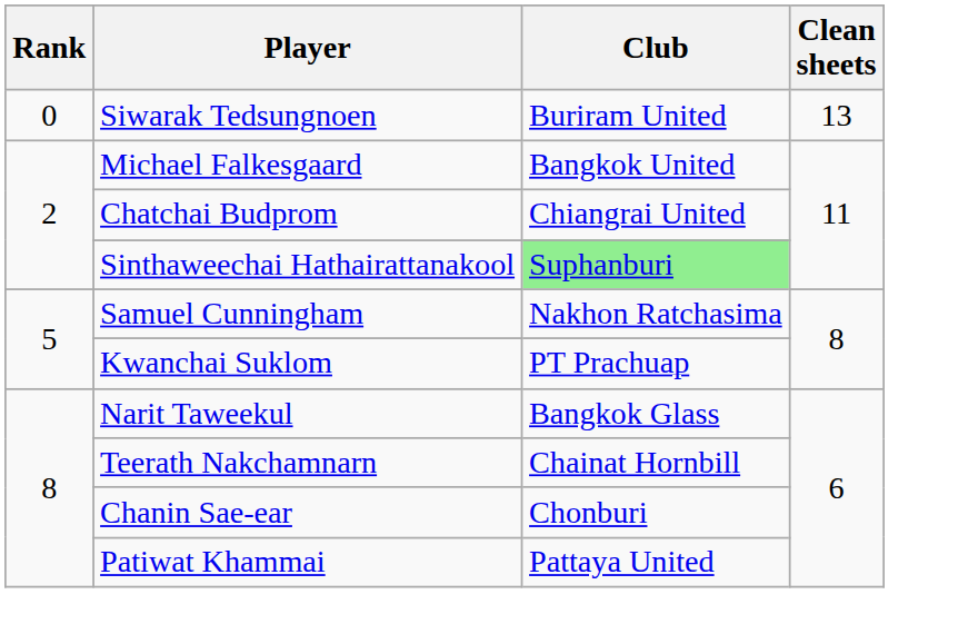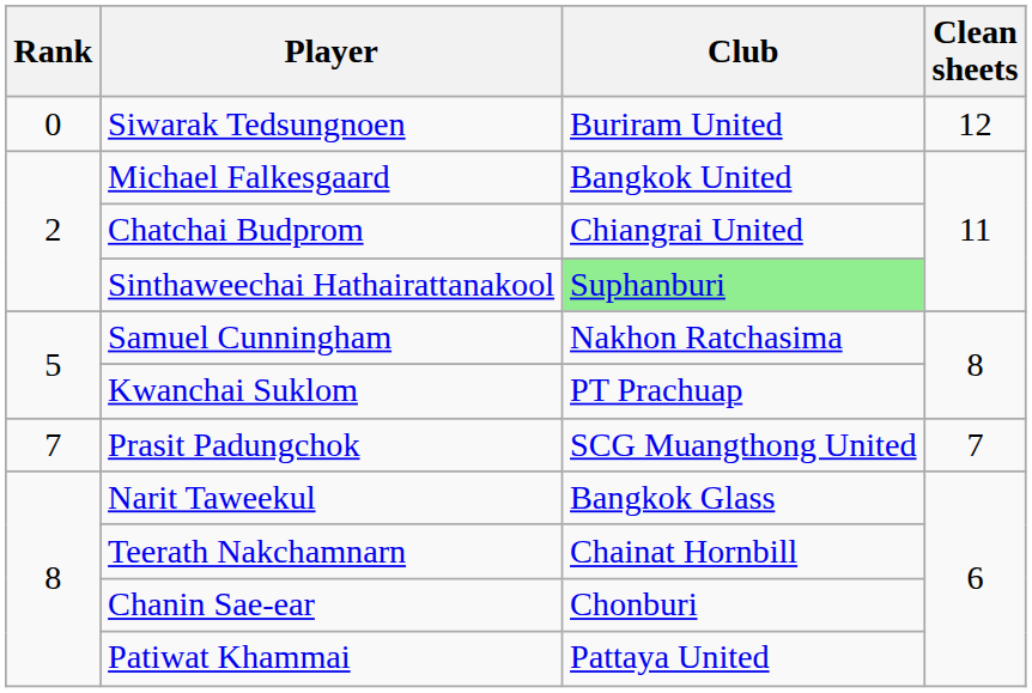Siwarak Tedsungnoen | Clean sheets: 13 -> 12
+ row: 7 | Prasit Padungchok | SCG Muangthong United | 7
